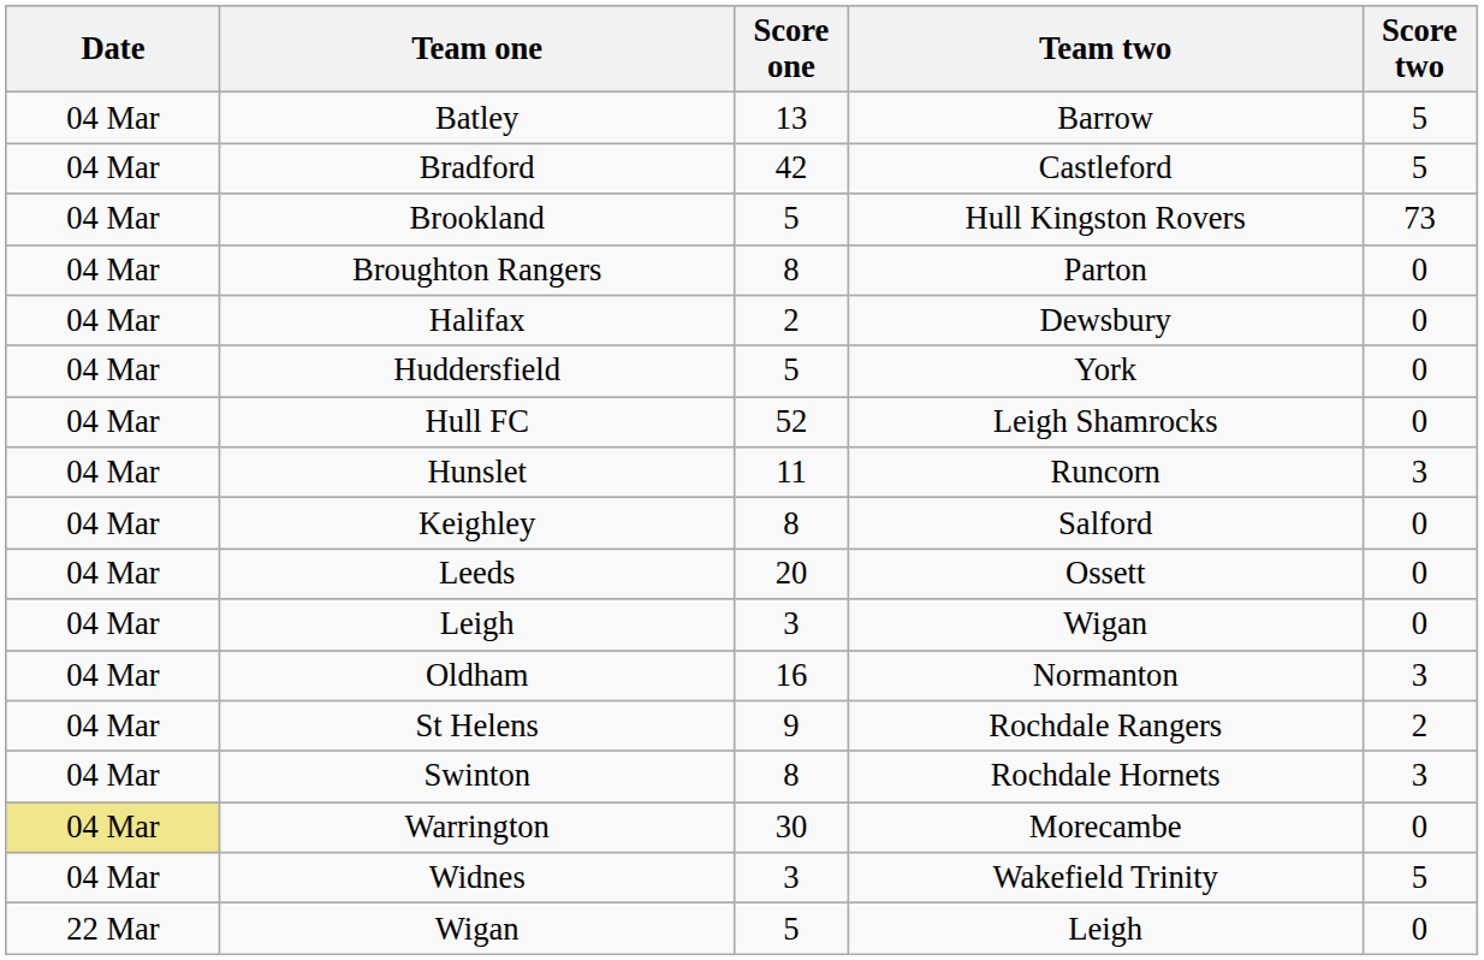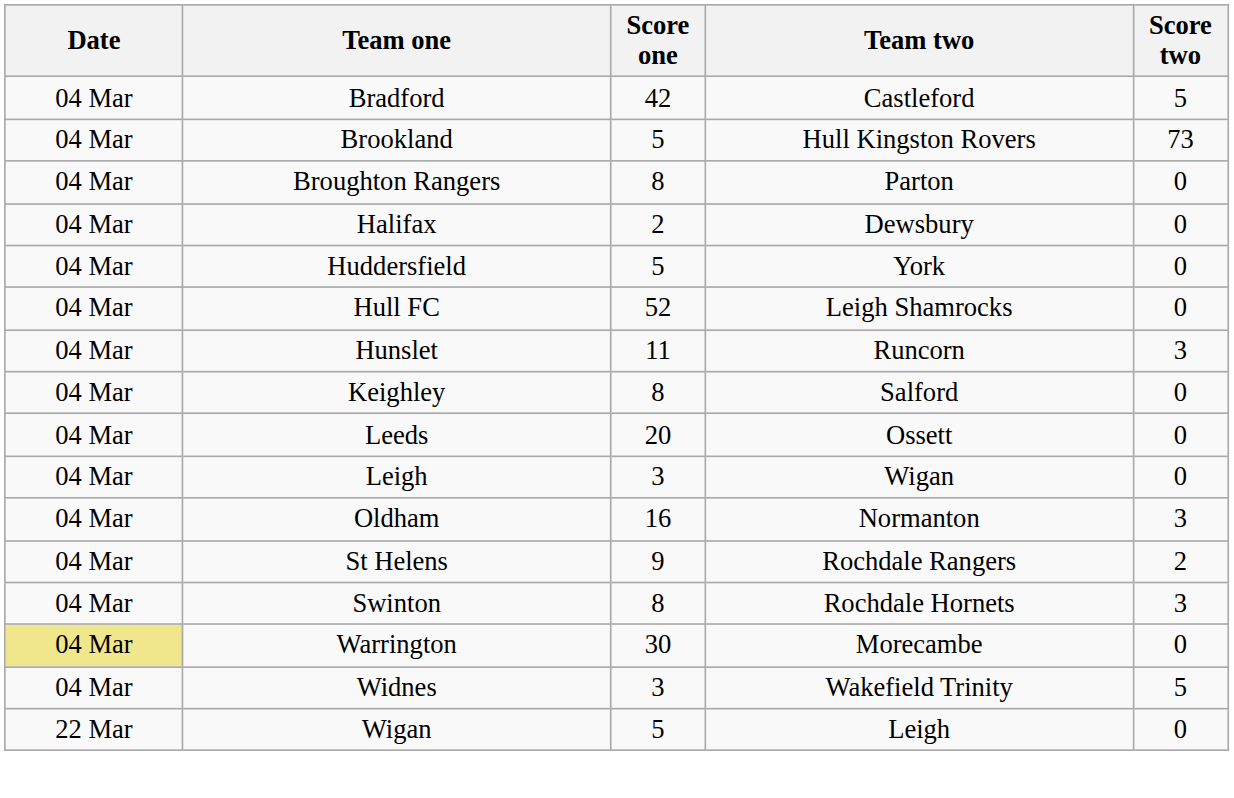- row: 04 Mar | Batley | 13 | Barrow | 5
